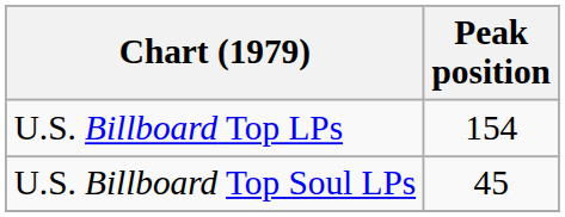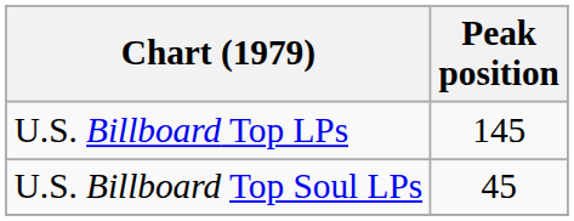U.S. Billboard Top LPs | Peak position: 154 -> 145
